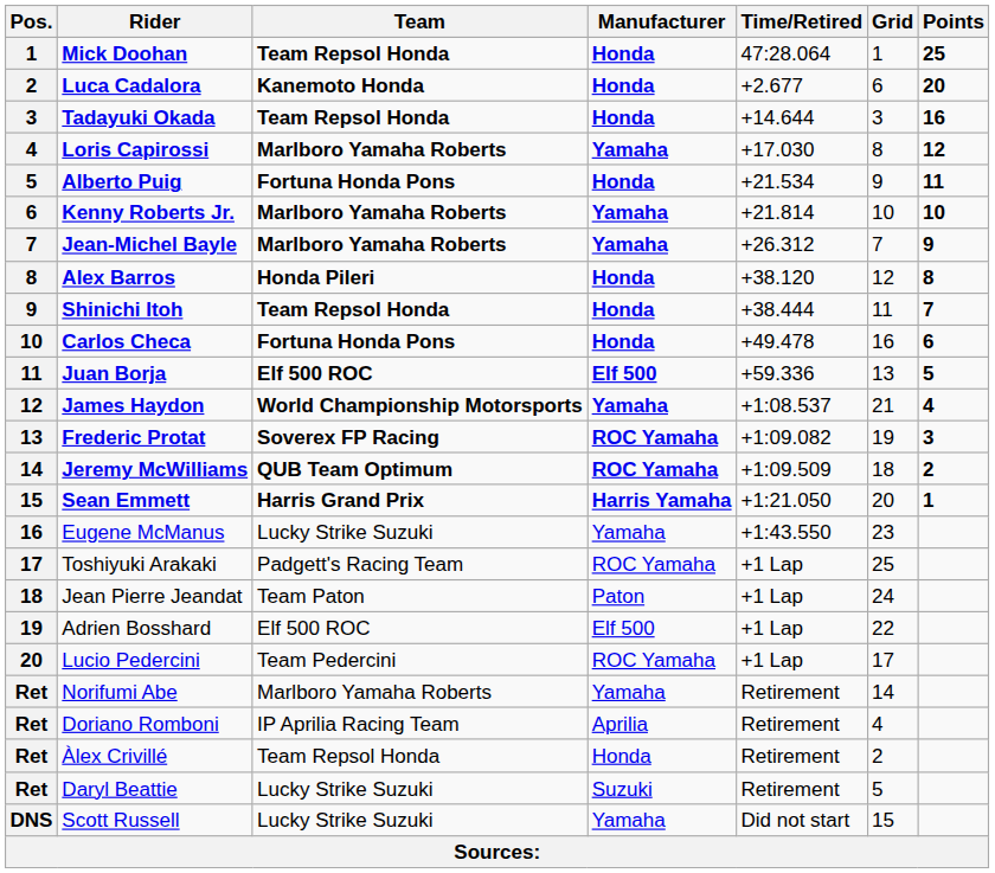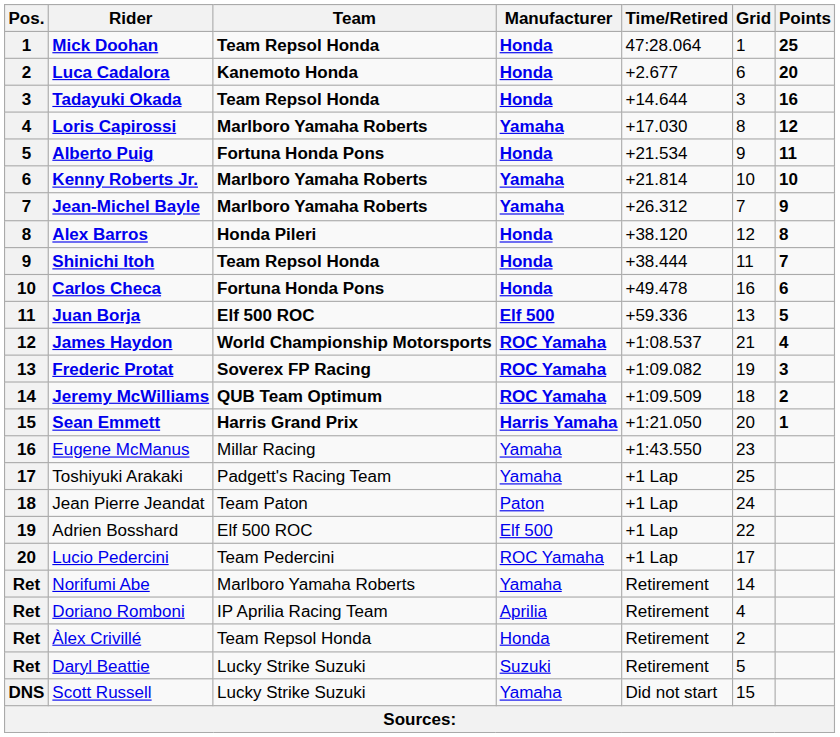James Haydon | Manufacturer: Yamaha -> ROC Yamaha
Eugene McManus | Team: Lucky Strike Suzuki -> Millar Racing
Toshiyuki Arakaki | Manufacturer: ROC Yamaha -> Yamaha
